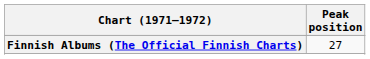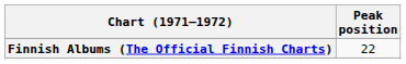Finnish Albums (The Official Finnish Charts) | Peak position: 27 -> 22
